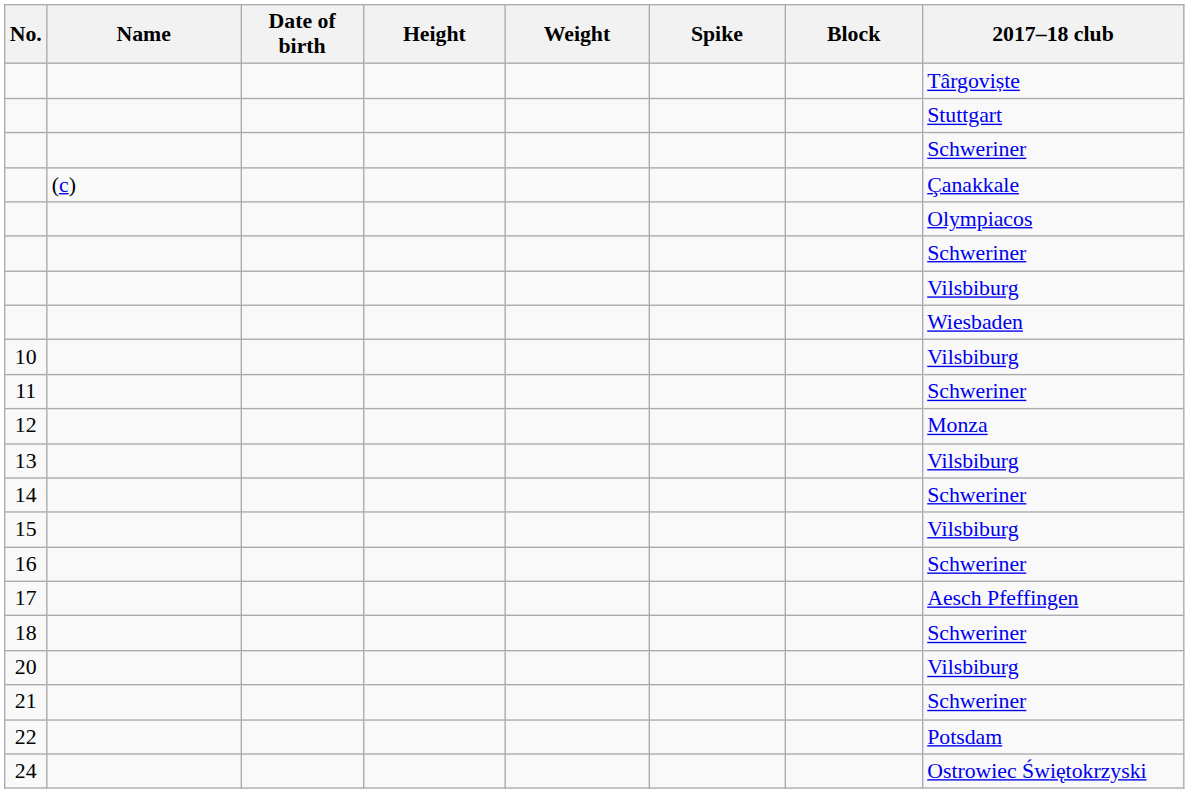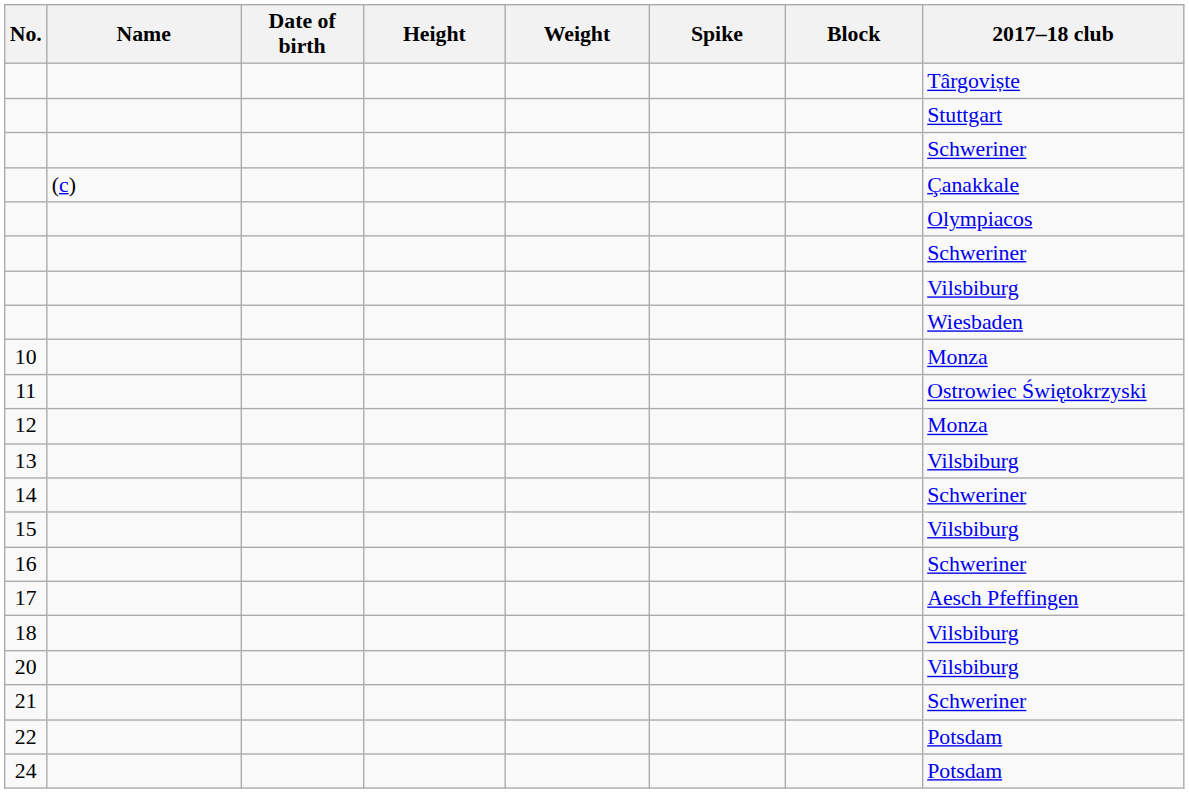10 | 2017–18 club: Vilsbiburg -> Monza
11 | 2017–18 club: Schweriner -> Ostrowiec Świętokrzyski
18 | 2017–18 club: Schweriner -> Vilsbiburg
24 | 2017–18 club: Ostrowiec Świętokrzyski -> Potsdam
